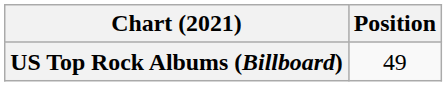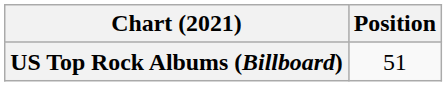US Top Rock Albums (Billboard) | Position: 49 -> 51
